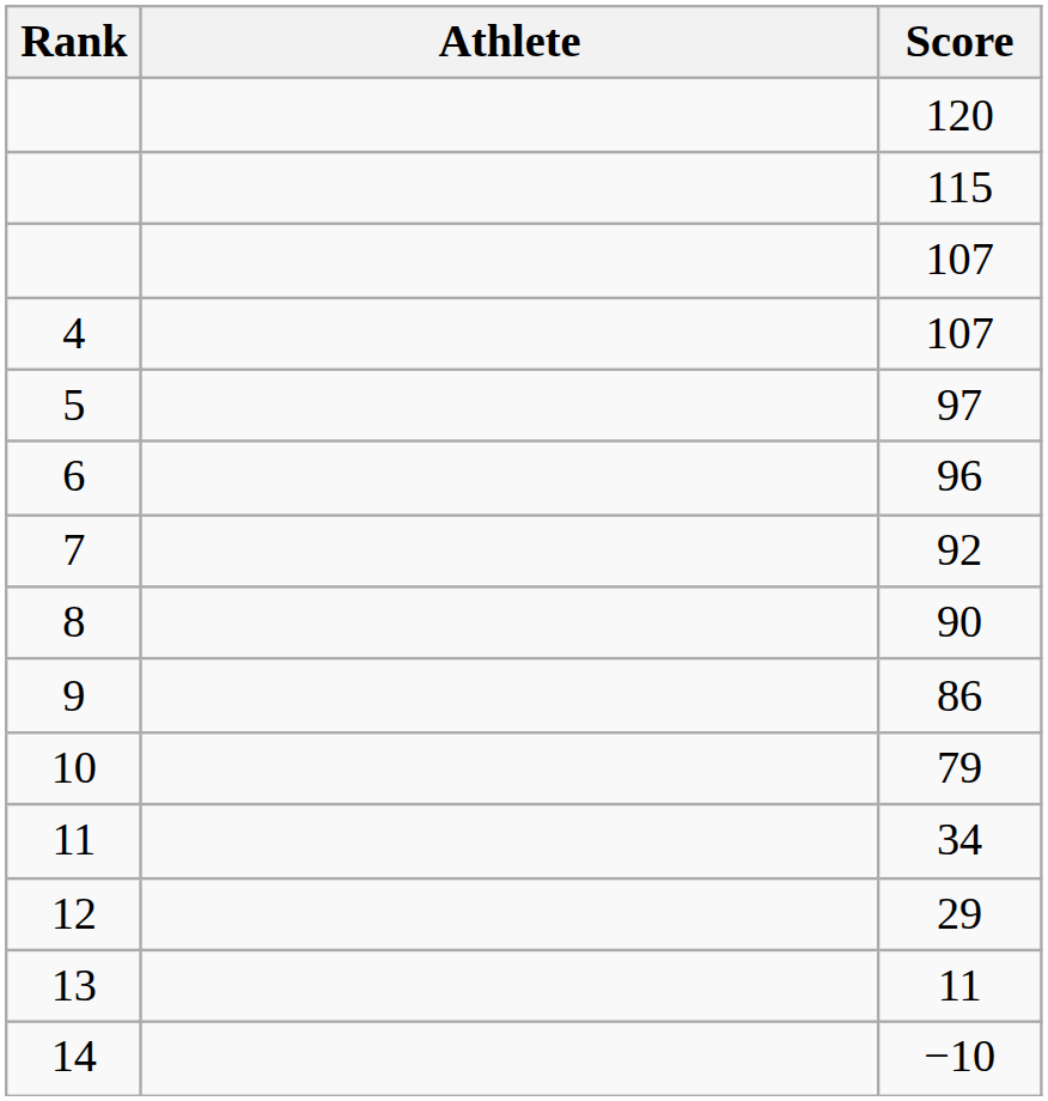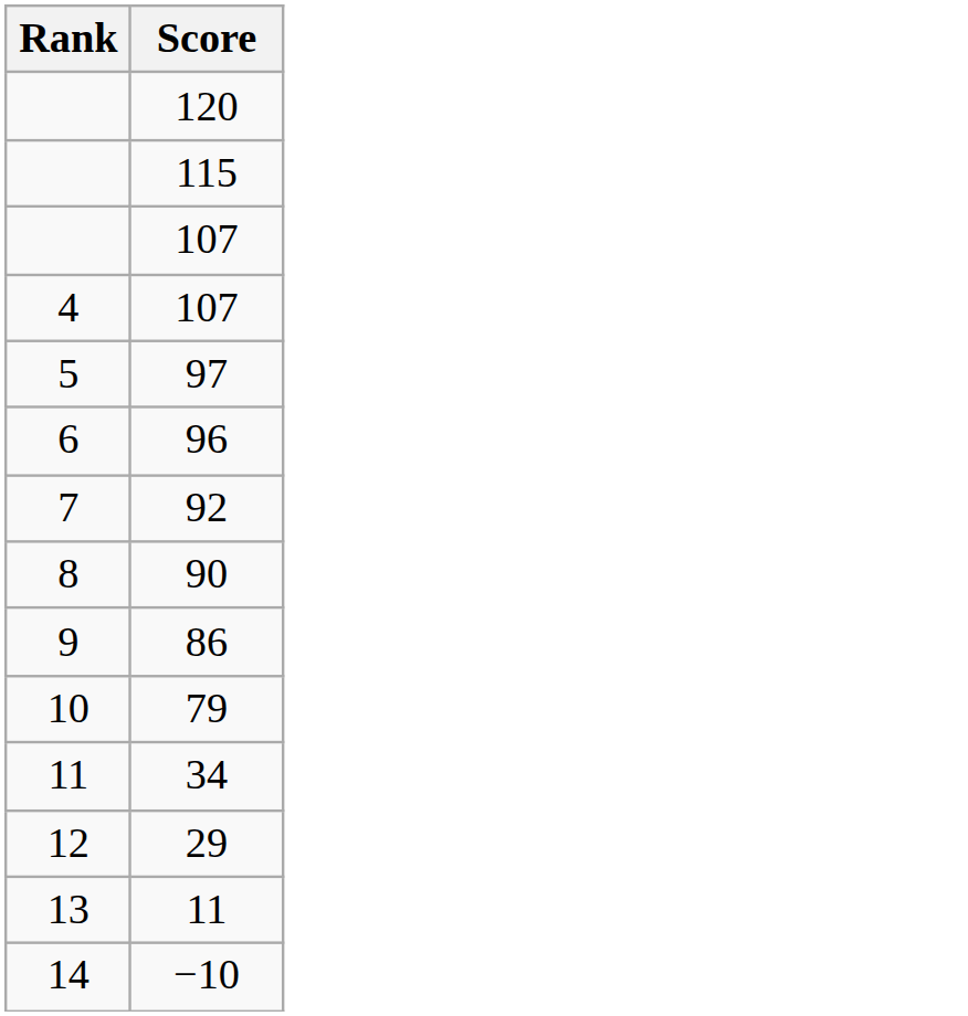- column: Athlete
